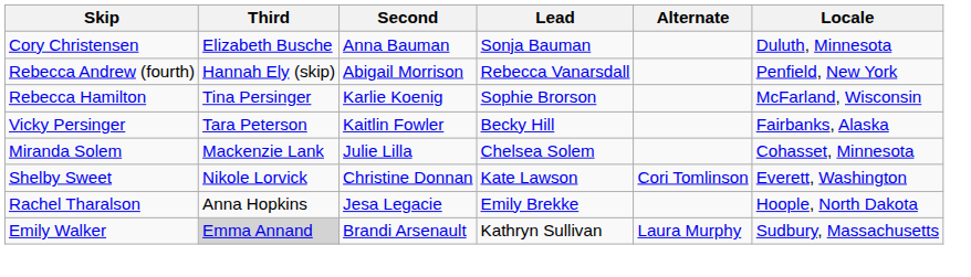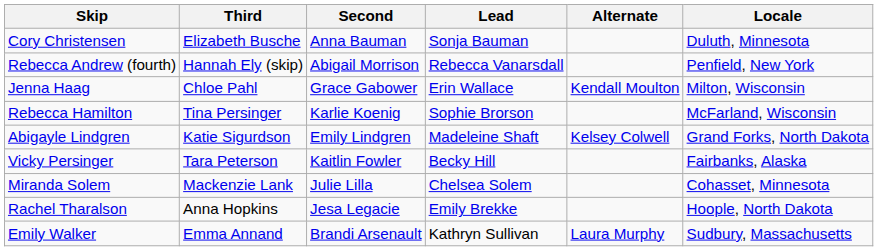+ row: Jenna Haag | Chloe Pahl | Grace Gabower | Erin Wallace | Kendall Moulton | Milton, Wisconsin
+ row: Abigayle Lindgren | Katie Sigurdson | Emily Lindgren | Madeleine Shaft | Kelsey Colwell | Grand Forks, North Dakota
- row: Shelby Sweet | Nikole Lorvick | Christine Donnan | Kate Lawson | Cori Tomlinson | Everett, Washington
Emily Walker | Third: lightgrey background -> no background
